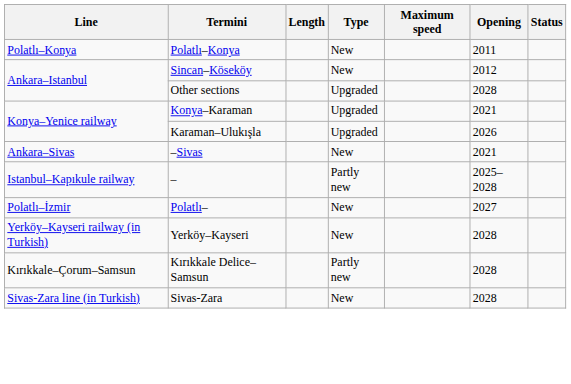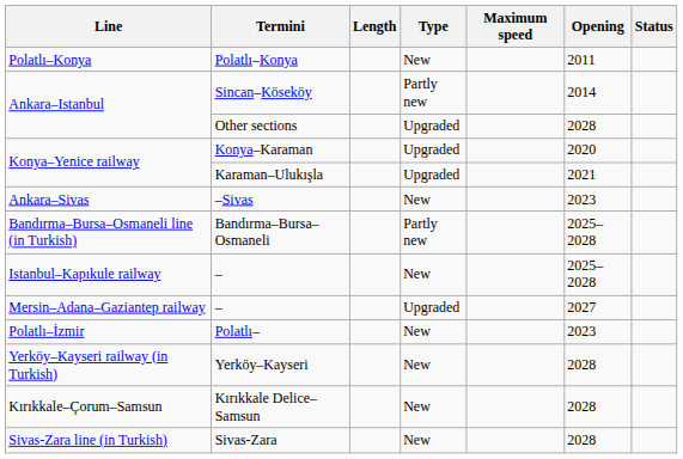Sincan–Köseköy | Type: New -> Partly new
Sincan–Köseköy | Opening: 2012 -> 2014
Konya–Karaman | Opening: 2021 -> 2020
Karaman–Ulukışla | Opening: 2026 -> 2021
–Sivas | Opening: 2021 -> 2023
+ row: Bandırma–Bursa–Osmaneli line (in Turkish) | Bandırma–Bursa–Osmaneli | Partly new | 2025–2028
Istanbul–Kapıkule railway / – | Type: Partly new -> New
+ row: Mersin–Adana–Gaziantep railway | – | Upgraded | 2027
Polatlı– | Opening: 2027 -> 2023
Kırıkkale Delice–Samsun | Type: Partly new -> New
